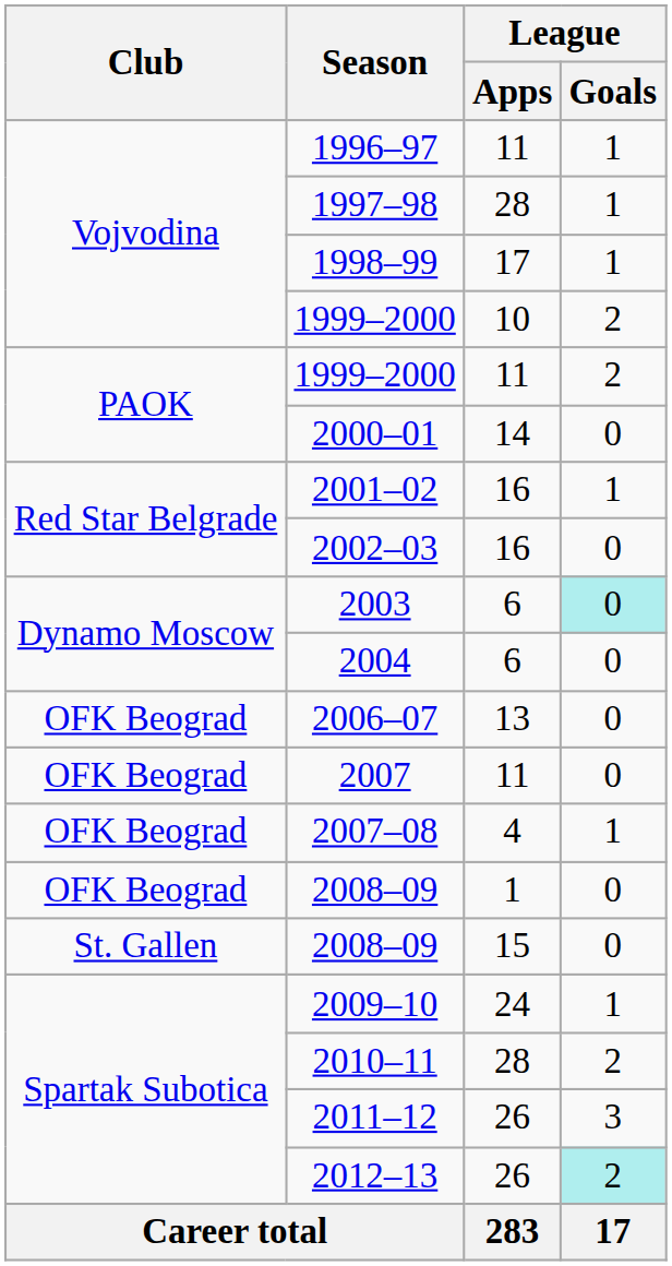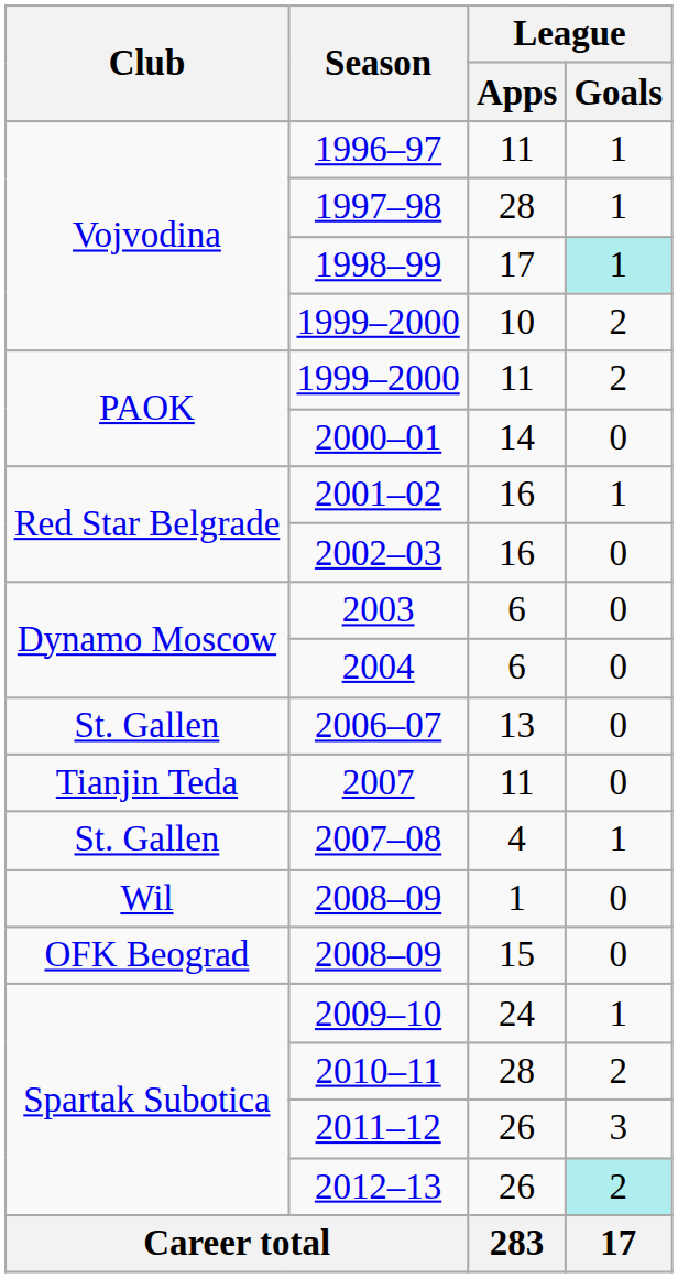1998–99 | League / Goals: no background -> paleturquoise background
2003 | League / Goals: paleturquoise background -> no background
2006–07 | Club: OFK Beograd -> St. Gallen
2007 | Club: OFK Beograd -> Tianjin Teda
2007–08 | Club: OFK Beograd -> St. Gallen
2008–09 / 1 | Club: OFK Beograd -> Wil
2008–09 / 15 | Club: St. Gallen -> OFK Beograd
